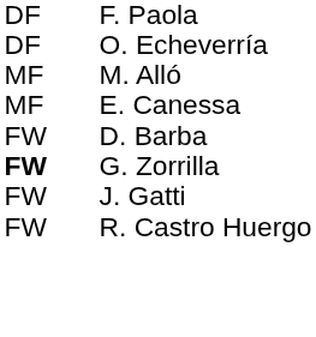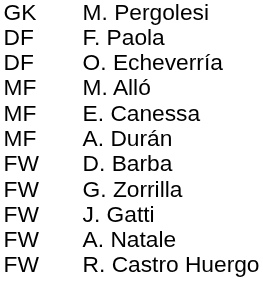+ row: GK | M. Pergolesi
+ row: MF | A. Durán
G. Zorrilla | column 1: bold -> normal
+ row: FW | A. Natale
